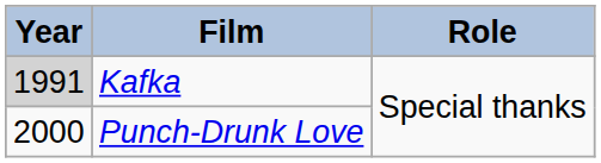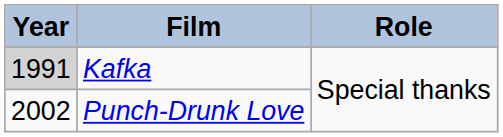Punch-Drunk Love | Year: 2000 -> 2002
